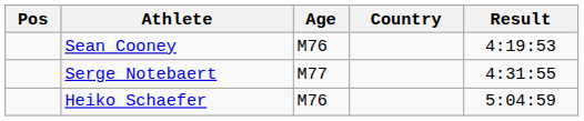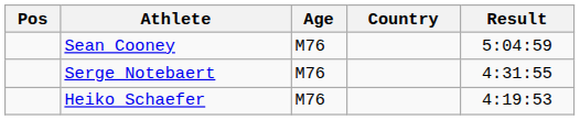Sean Cooney | Result: 4:19:53 -> 5:04:59
Serge Notebaert | Age: M77 -> M76
Heiko Schaefer | Result: 5:04:59 -> 4:19:53
